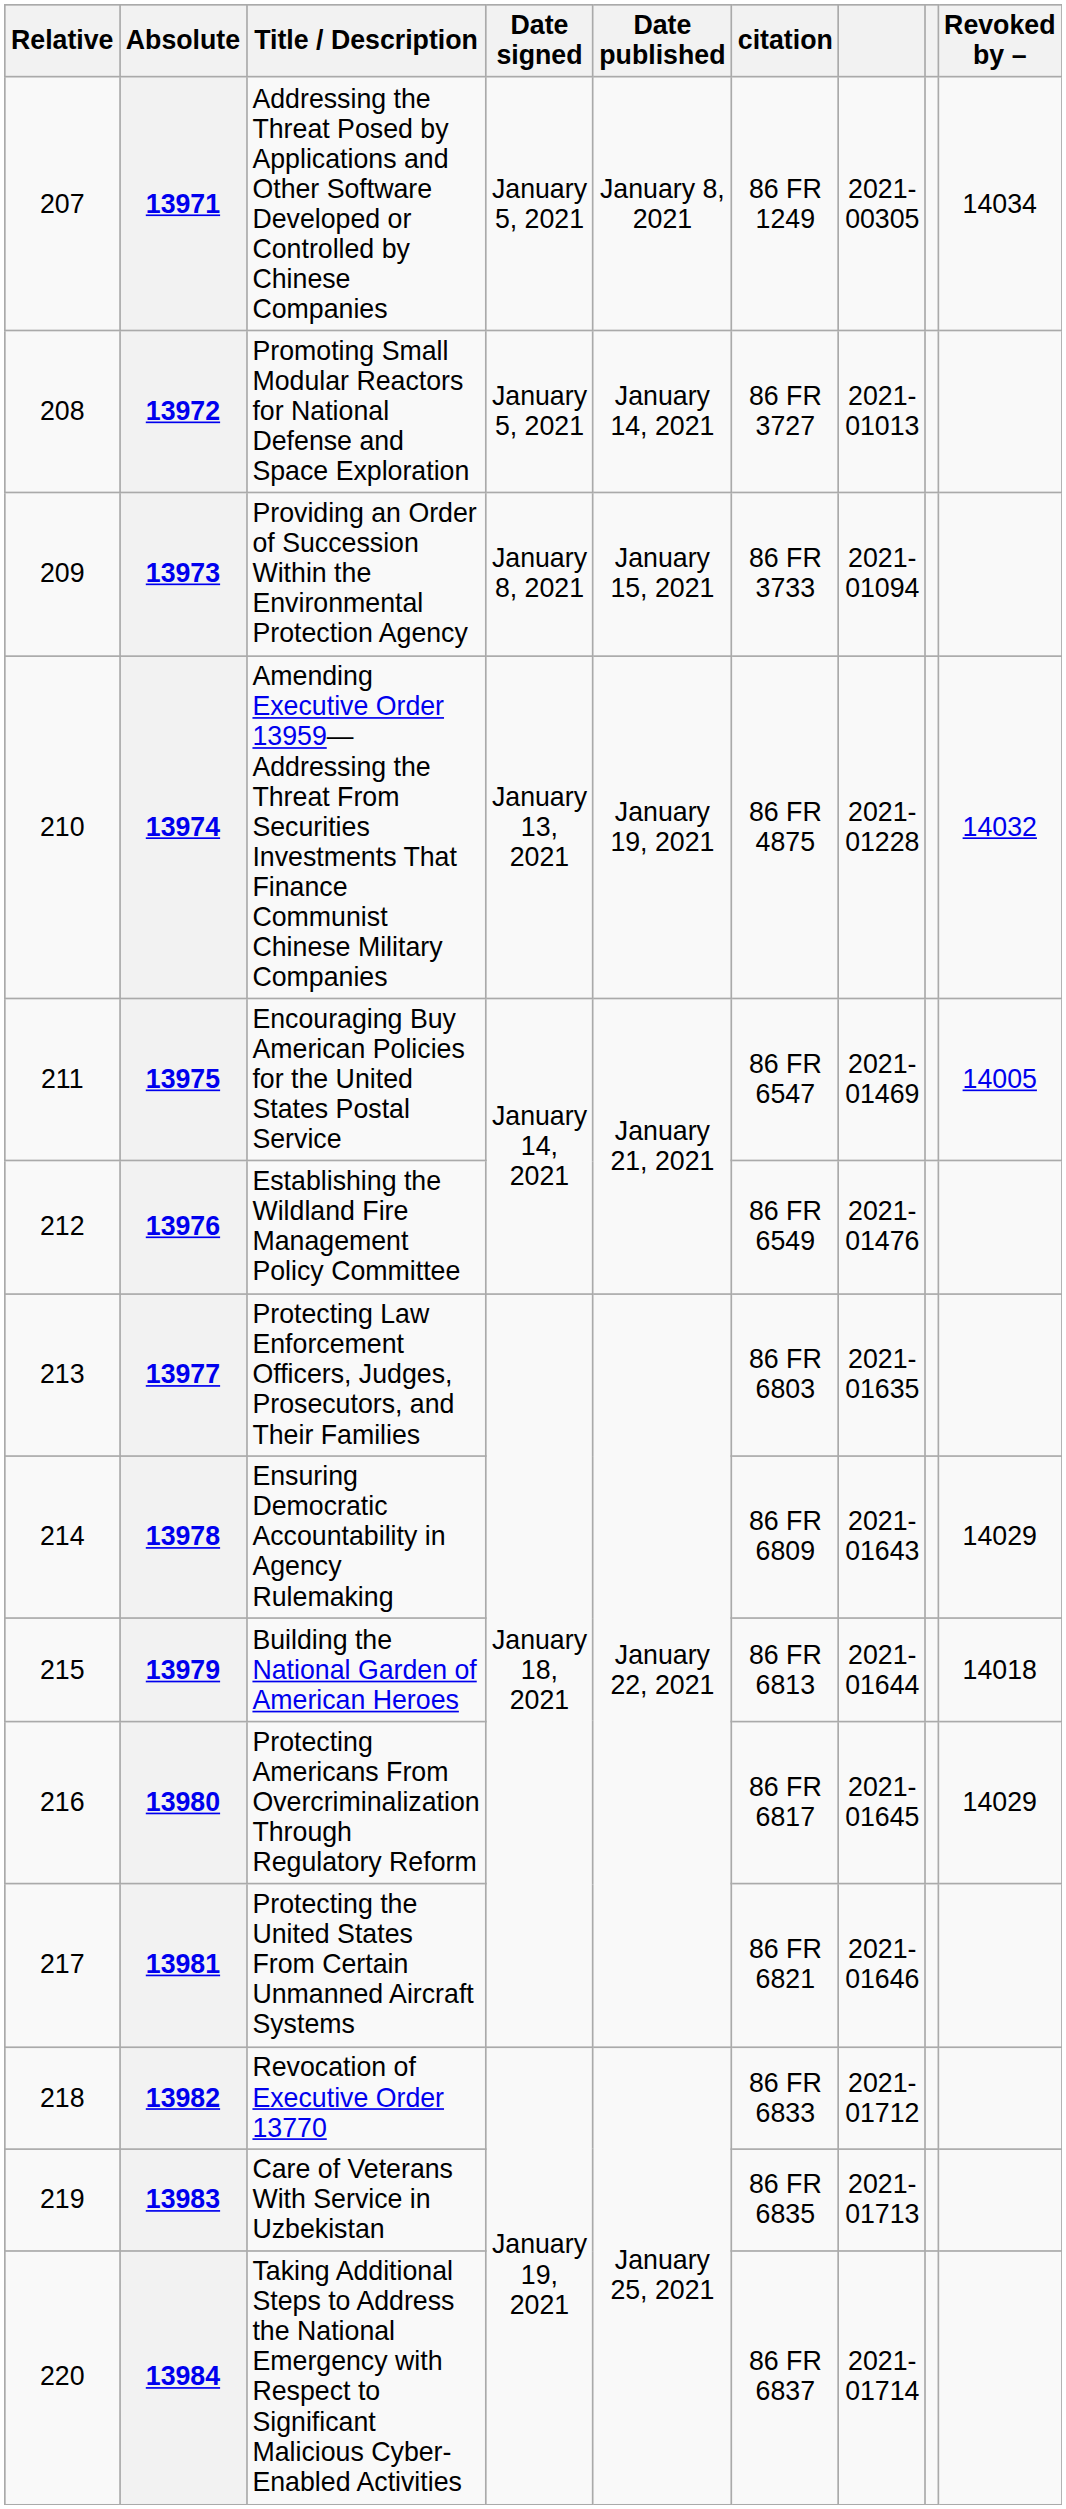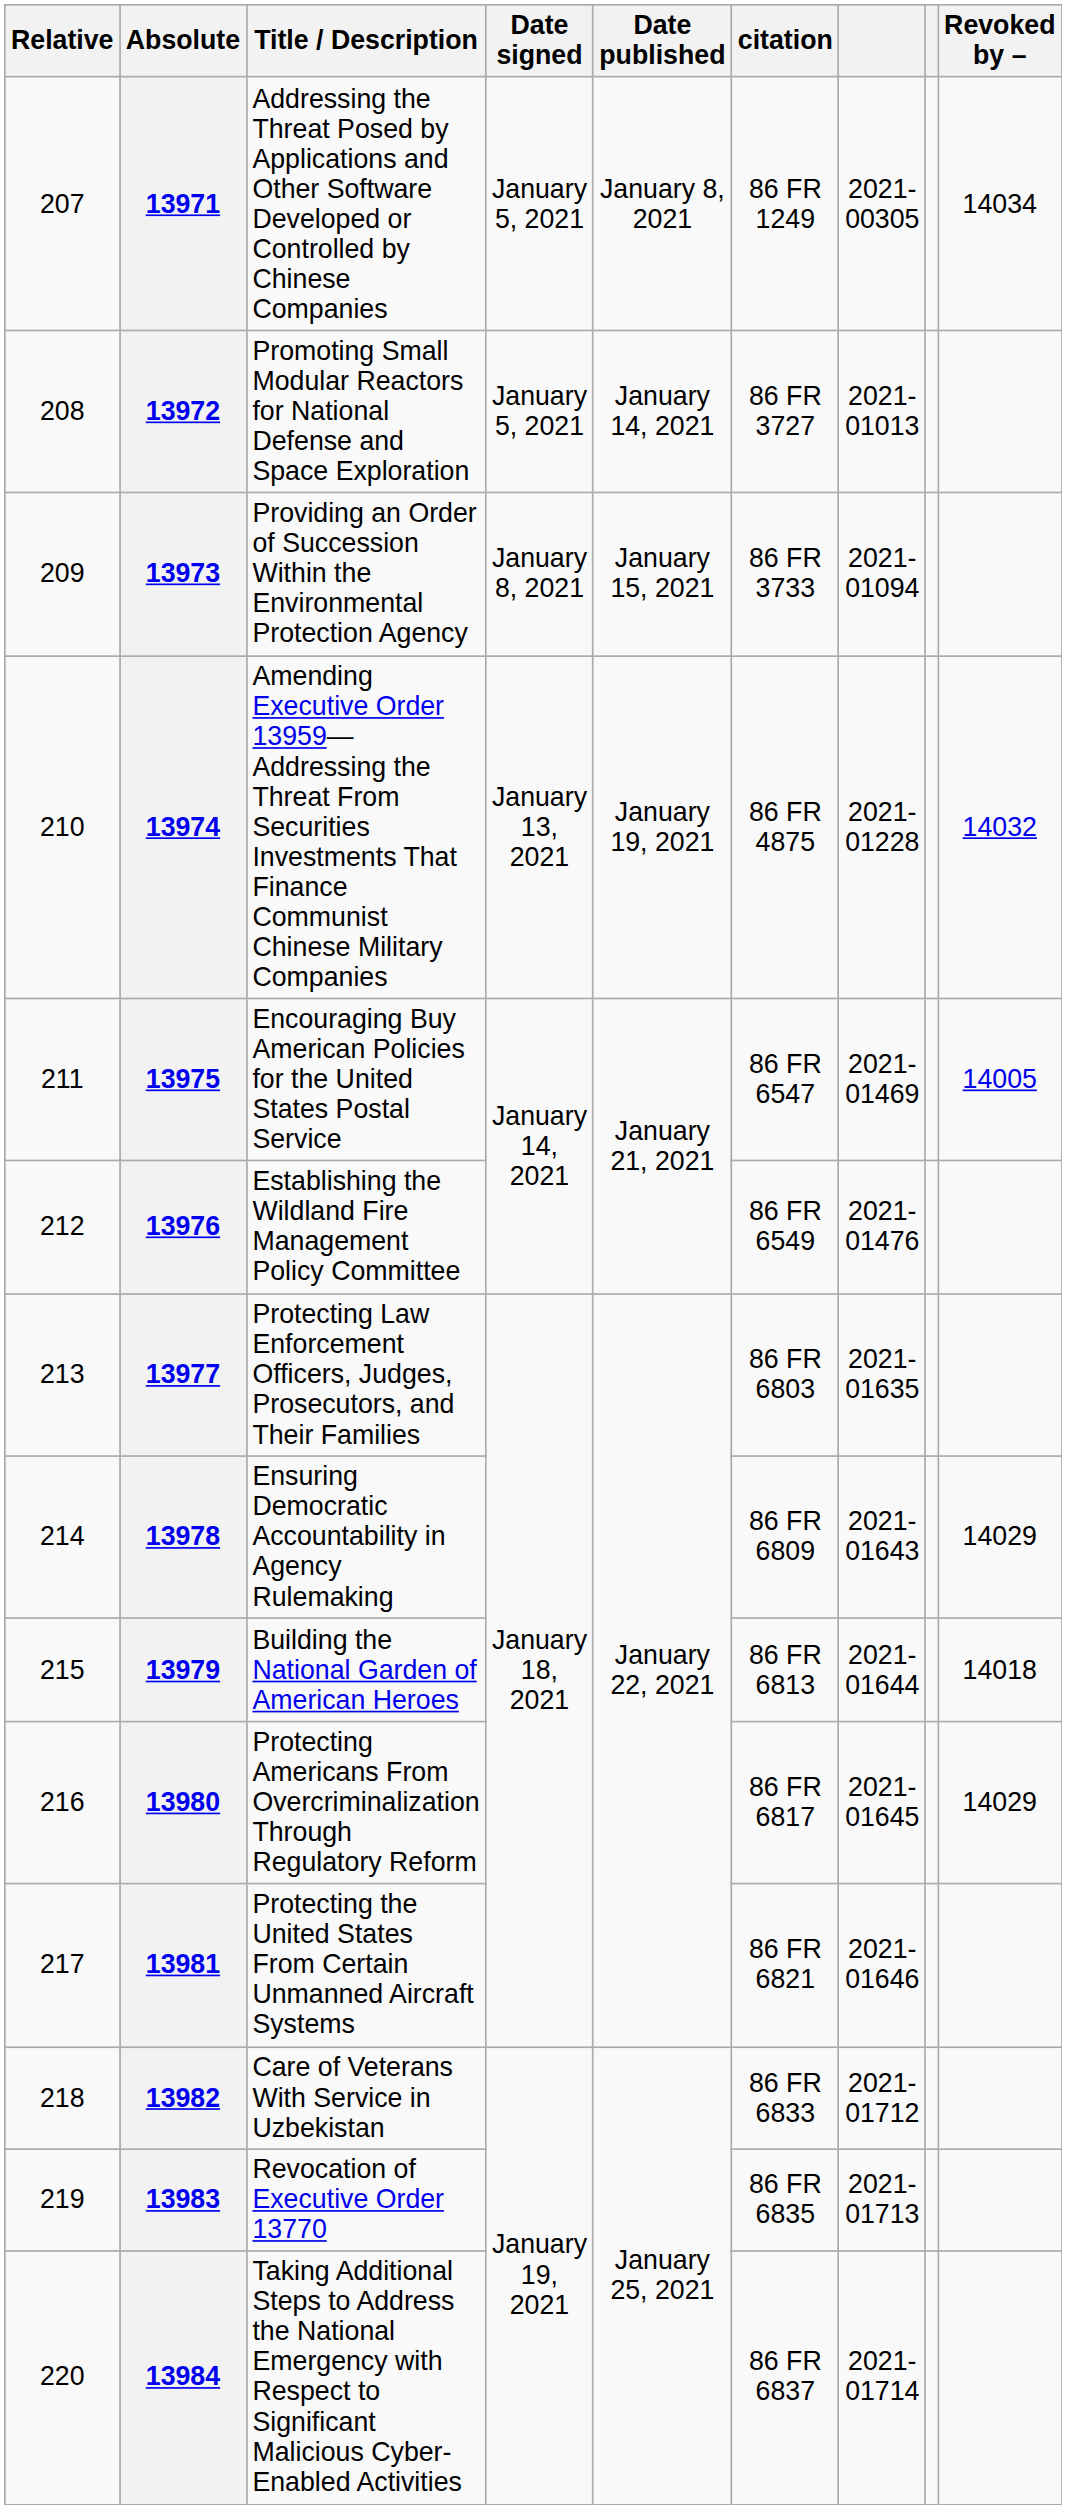13982 | Title / Description: Revocation of Executive Order 13770 -> Care of Veterans With Service in Uzbekistan
13983 | Title / Description: Care of Veterans With Service in Uzbekistan -> Revocation of Executive Order 13770
